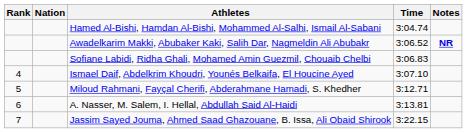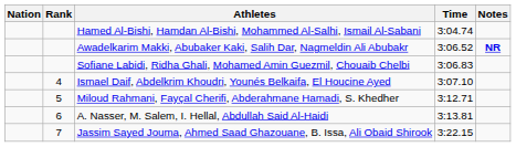columns swapped: Rank <-> Nation
